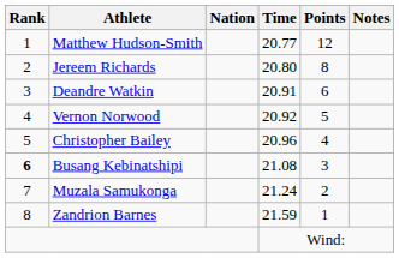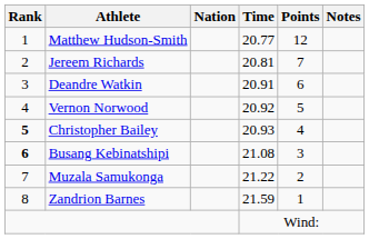Jereem Richards | Time: 20.80 -> 20.81
Jereem Richards | Points: 8 -> 7
Christopher Bailey | Rank: normal -> bold
Christopher Bailey | Time: 20.96 -> 20.93
Muzala Samukonga | Time: 21.24 -> 21.22
